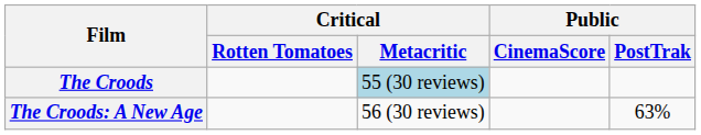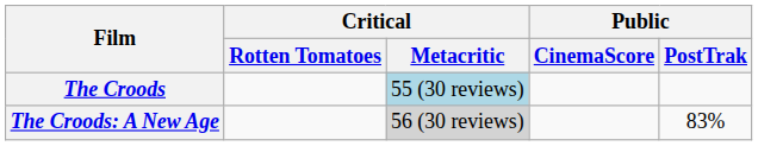The Croods: A New Age | Critical / Metacritic: no background -> lightgrey background
The Croods: A New Age | Public / PostTrak: 63% -> 83%
